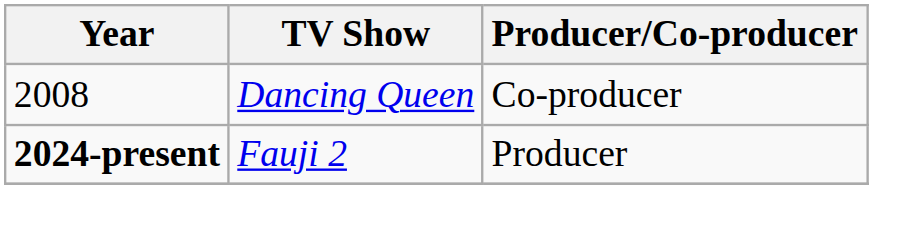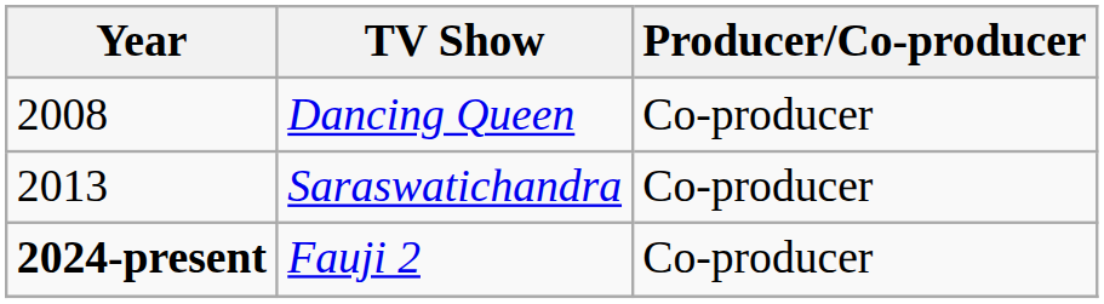+ row: 2013 | Saraswatichandra | Co-producer
Fauji 2 | Producer/Co-producer: Producer -> Co-producer
